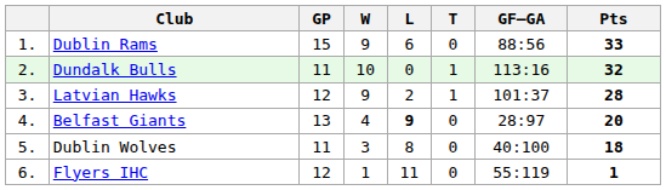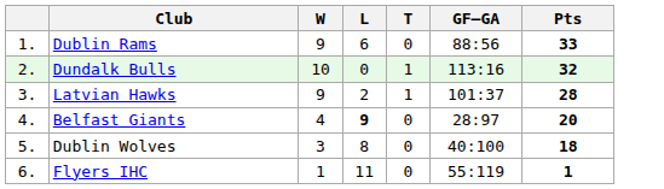- column: GP | 15 | 11 | 12 | 13 | 11 | 12
